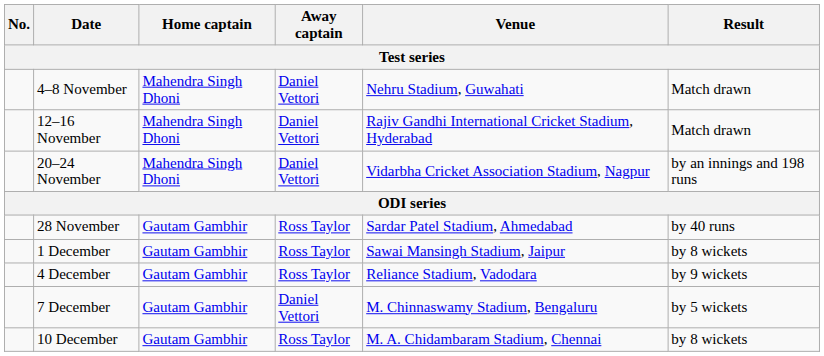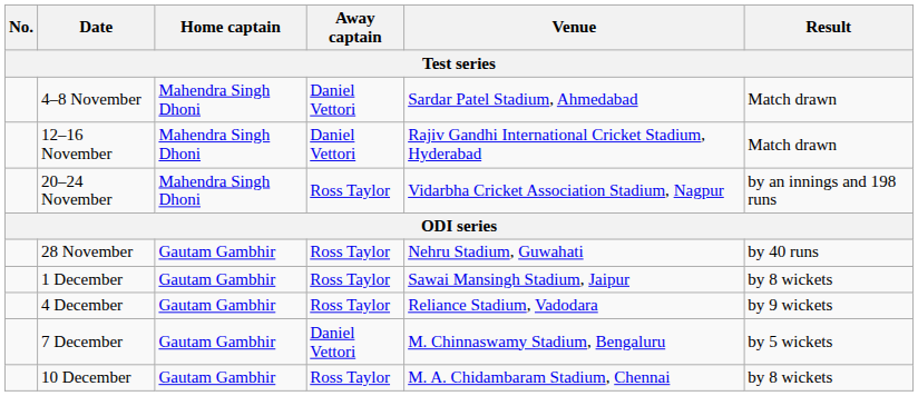4–8 November | Venue: Nehru Stadium, Guwahati -> Sardar Patel Stadium, Ahmedabad
20–24 November | Away captain: Daniel Vettori -> Ross Taylor
28 November | Venue: Sardar Patel Stadium, Ahmedabad -> Nehru Stadium, Guwahati
